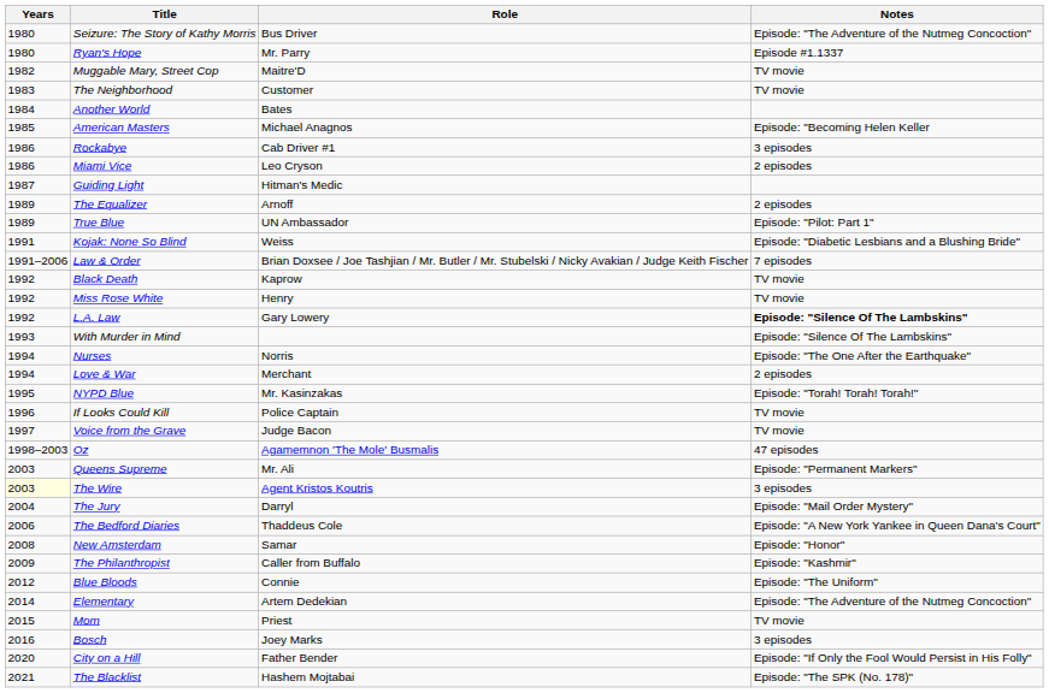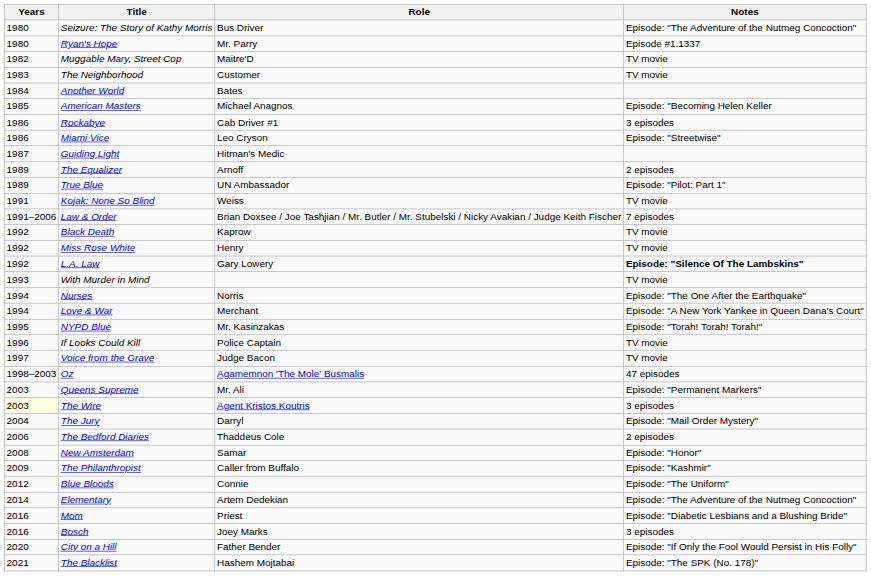Miami Vice | Notes: 2 episodes -> Episode: "Streetwise"
Kojak: None So Blind | Notes: Episode: "Diabetic Lesbians and a Blushing Bride" -> TV movie
With Murder in Mind | Notes: Episode: "Silence Of The Lambskins" -> TV movie
Love & War | Notes: 2 episodes -> Episode: "A New York Yankee in Queen Dana's Court"
The Bedford Diaries | Notes: Episode: "A New York Yankee in Queen Dana's Court" -> 2 episodes
Mom | Years: 2015 -> 2016
Mom | Notes: TV movie -> Episode: "Diabetic Lesbians and a Blushing Bride"
